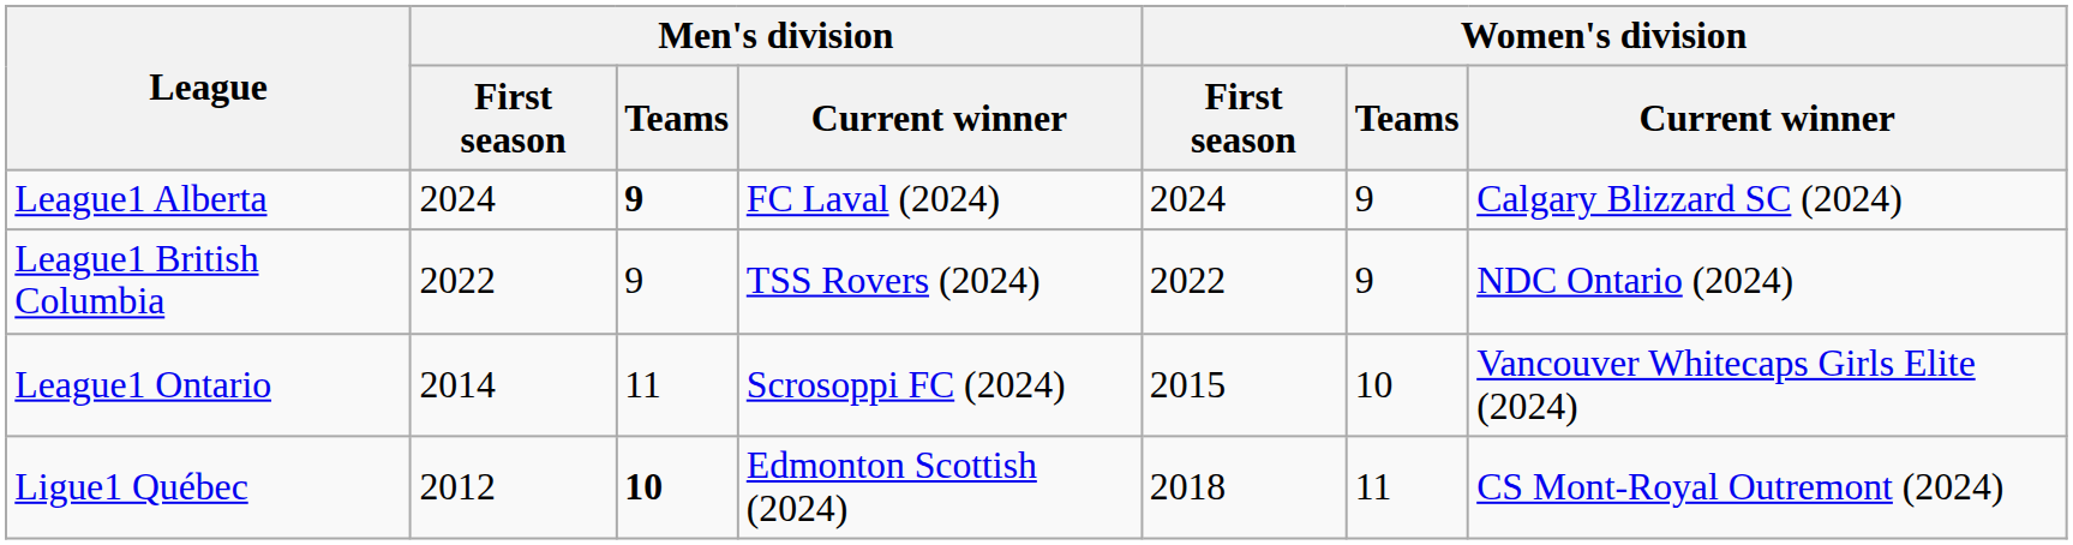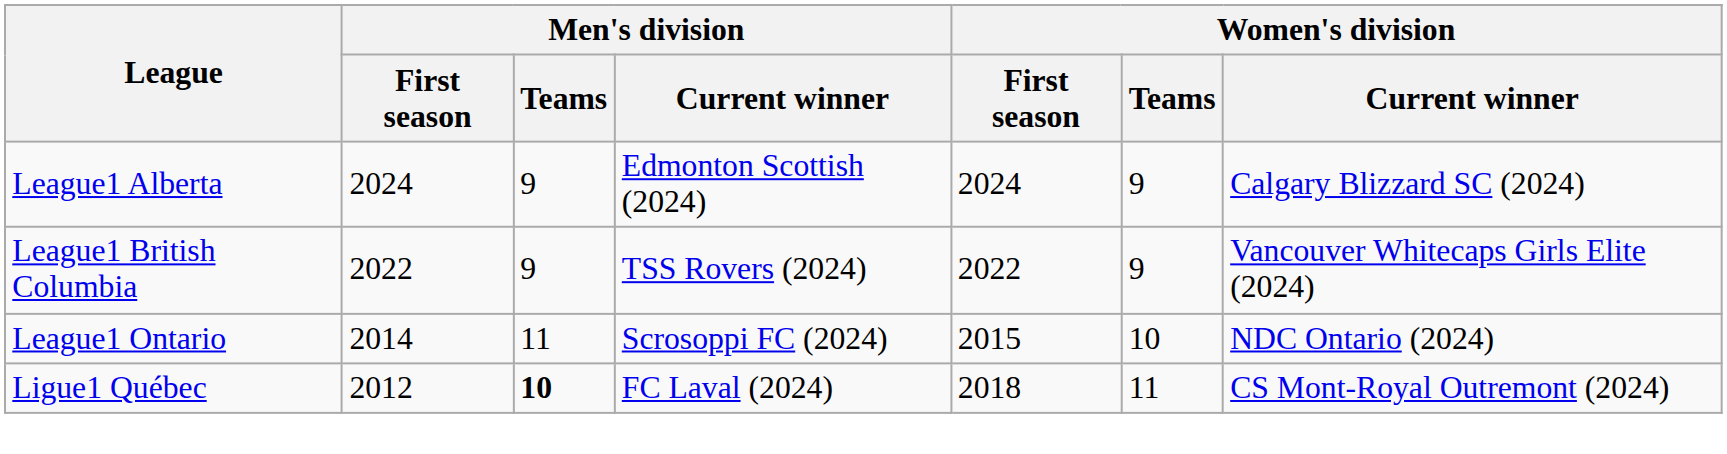League1 Alberta | Men's division / Teams: bold -> normal
League1 Alberta | Men's division / Current winner: FC Laval (2024) -> Edmonton Scottish (2024)
League1 British Columbia | Women's division / Current winner: NDC Ontario (2024) -> Vancouver Whitecaps Girls Elite (2024)
League1 Ontario | Women's division / Current winner: Vancouver Whitecaps Girls Elite (2024) -> NDC Ontario (2024)
Ligue1 Québec | Men's division / Current winner: Edmonton Scottish (2024) -> FC Laval (2024)
